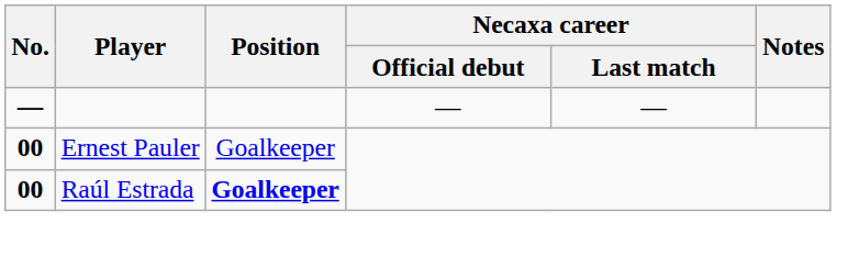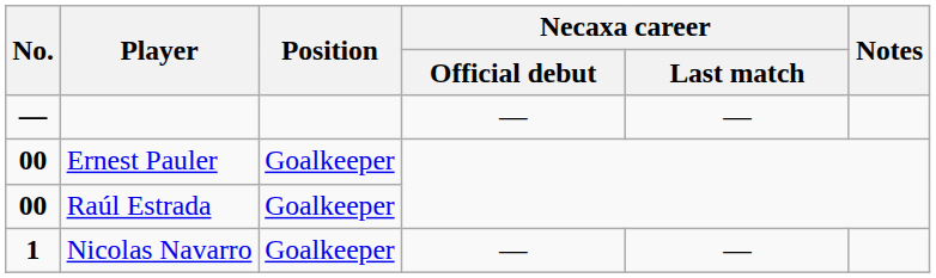Raúl Estrada | Position: bold -> normal
+ row: 1 | Nicolas Navarro | Goalkeeper | — | —
